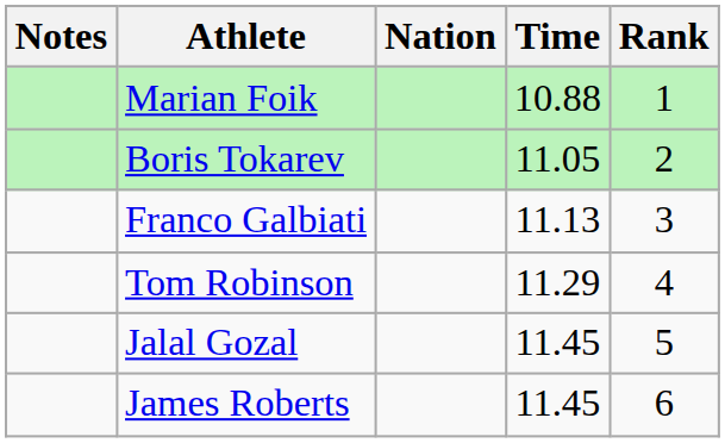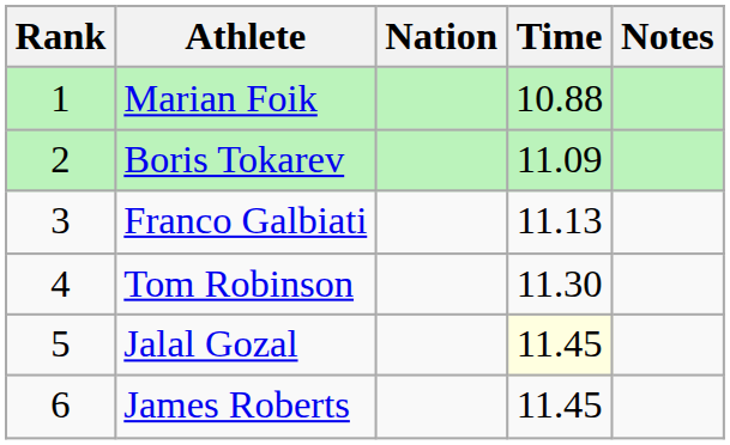columns swapped: Rank <-> Notes
Boris Tokarev | Time: 11.05 -> 11.09
Tom Robinson | Time: 11.29 -> 11.30
Jalal Gozal | Time: no background -> lightyellow background
